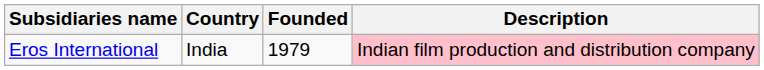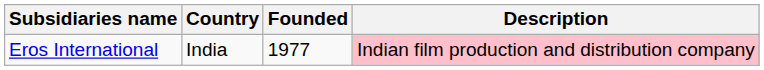Eros International | Founded: 1979 -> 1977
